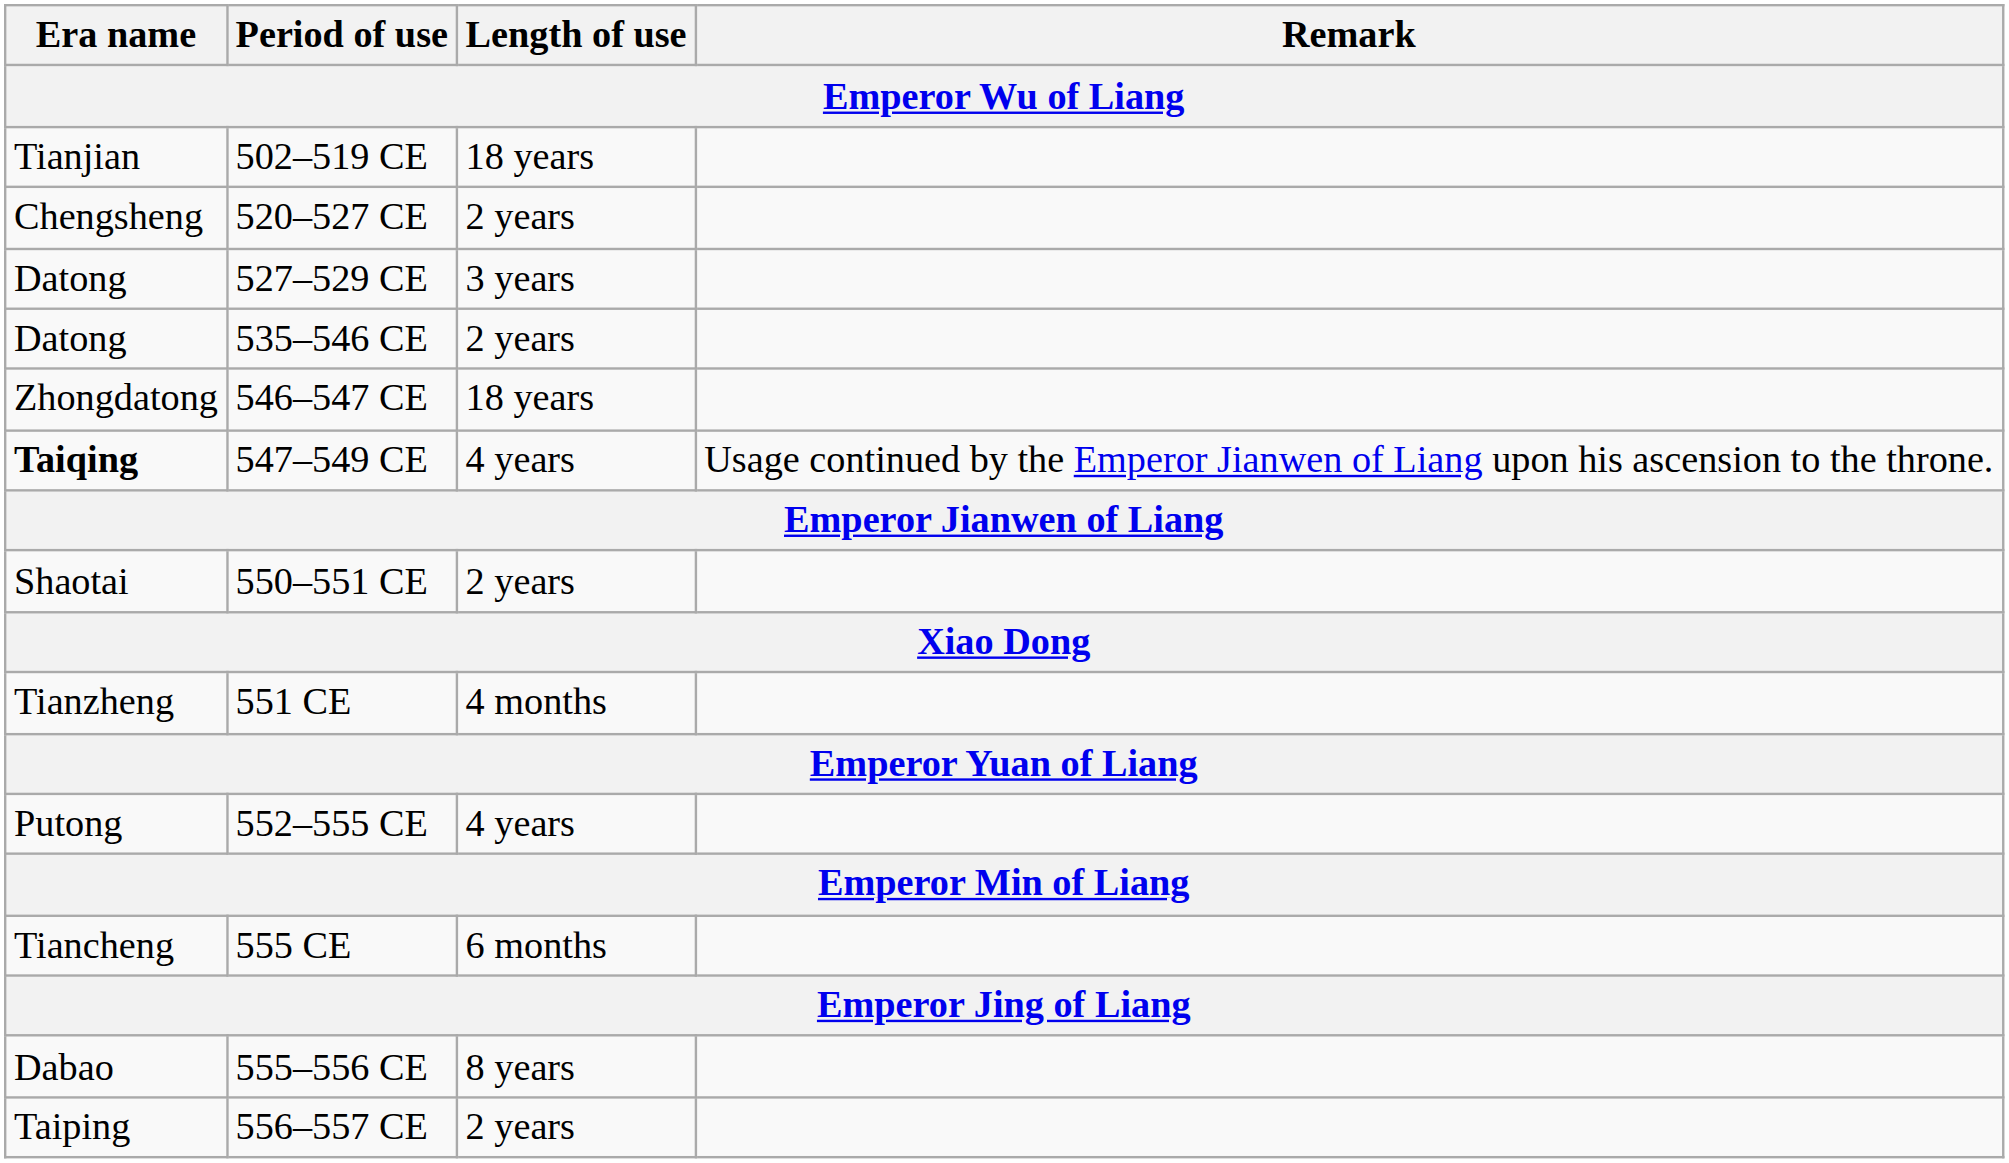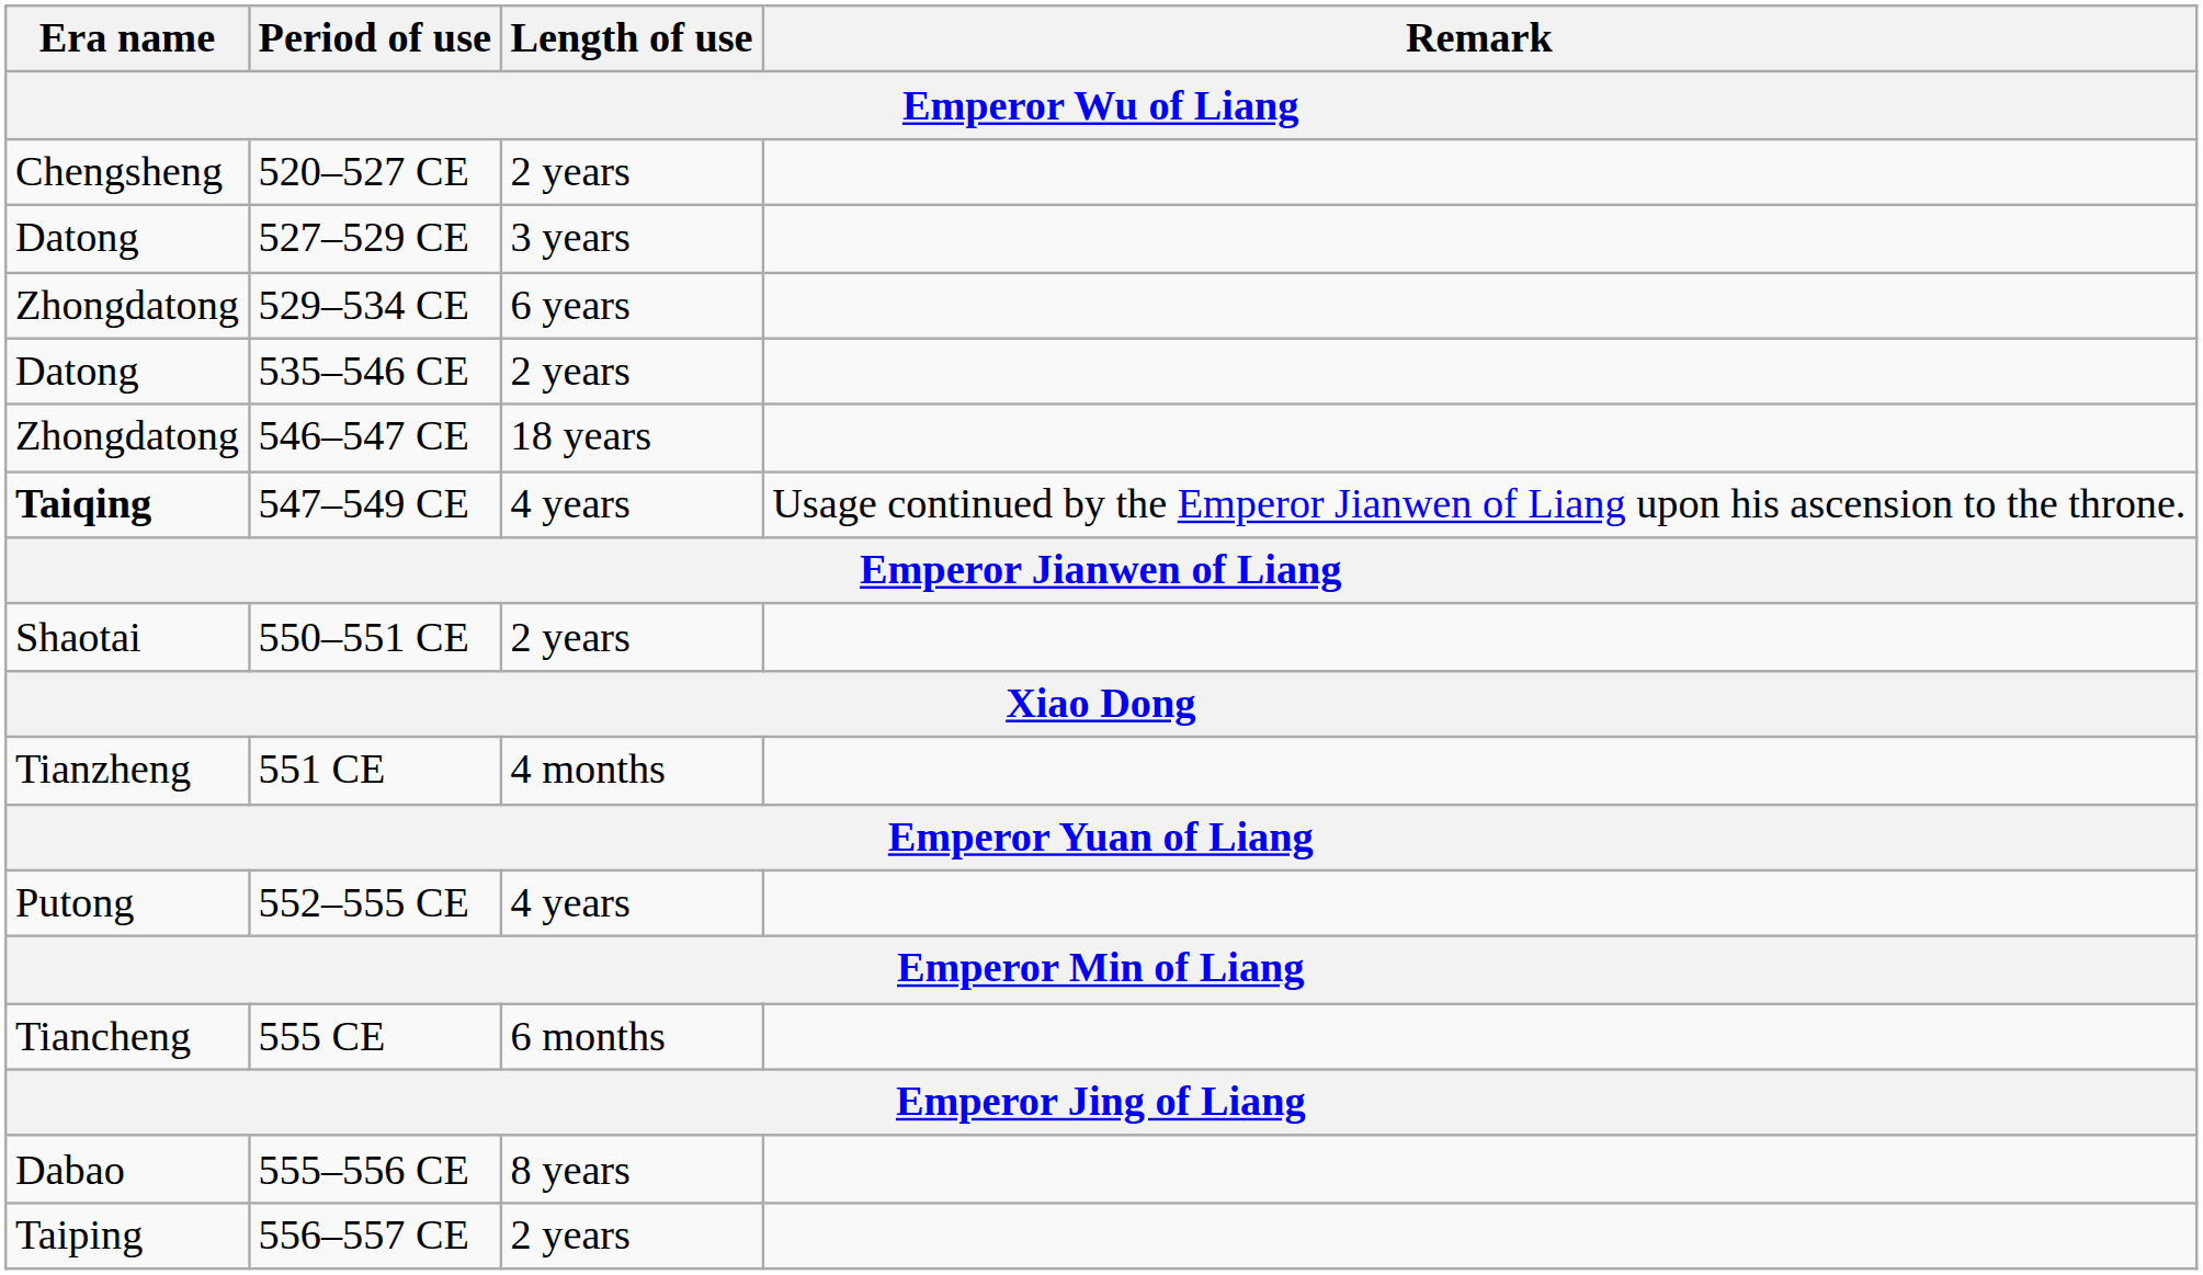- row: Tianjian | 502–519 CE | 18 years
+ row: Zhongdatong | 529–534 CE | 6 years
